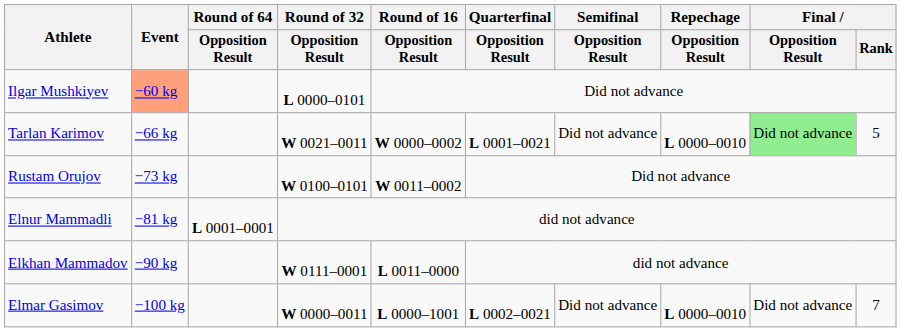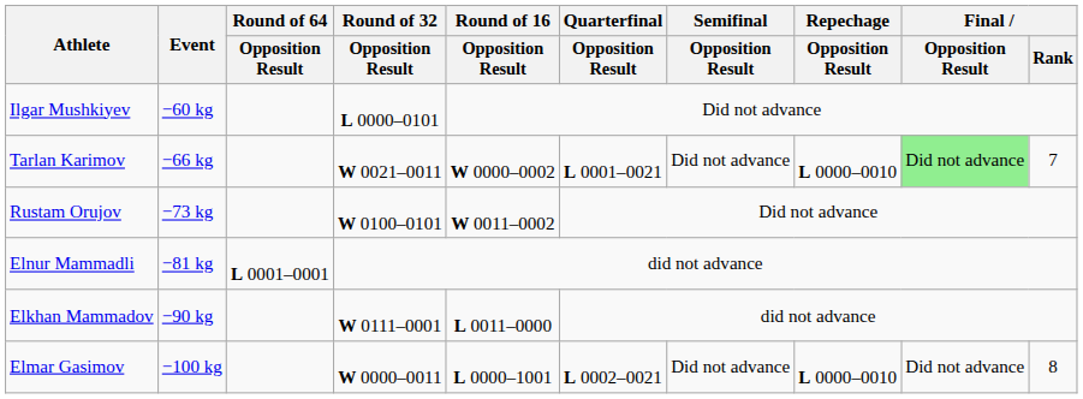Ilgar Mushkiyev | Event: lightsalmon background -> no background
Tarlan Karimov | Final / Rank: 5 -> 7
Elmar Gasimov | Final / Rank: 7 -> 8
